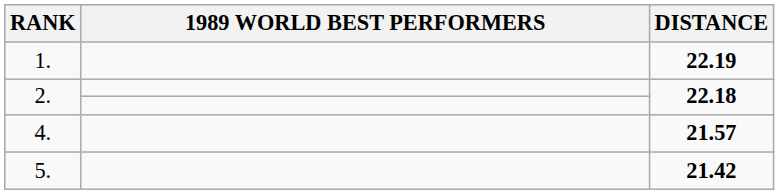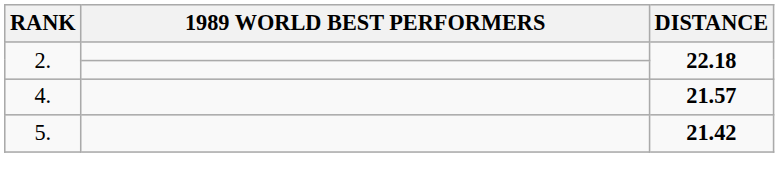- row: 1. | 22.19
